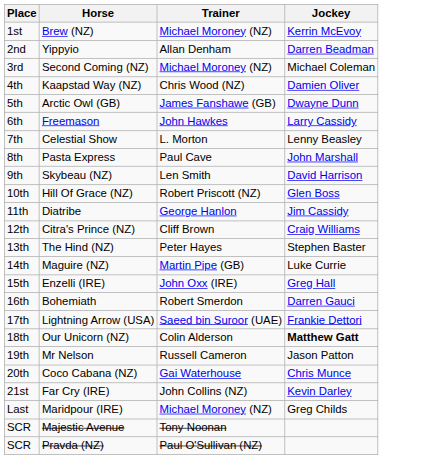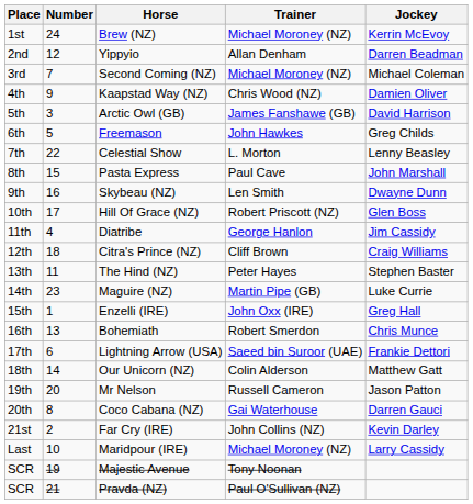+ column: Number | 24 | 12 | 7 | 9 | 3 | 5 | 22 | 15 | 16 | 17 | 4 | 18 | 11 | 23 | 1 | 13 | 6 | 14 | 20 | 8 | 2 | 10 | 19 | 21
Arctic Owl (GB) | Jockey: Dwayne Dunn -> David Harrison
Freemason | Jockey: Larry Cassidy -> Greg Childs
Skybeau (NZ) | Jockey: David Harrison -> Dwayne Dunn
Bohemiath | Jockey: Darren Gauci -> Chris Munce
Our Unicorn (NZ) | Jockey: bold -> normal
Coco Cabana (NZ) | Jockey: Chris Munce -> Darren Gauci
Maridpour (IRE) | Jockey: Greg Childs -> Larry Cassidy
